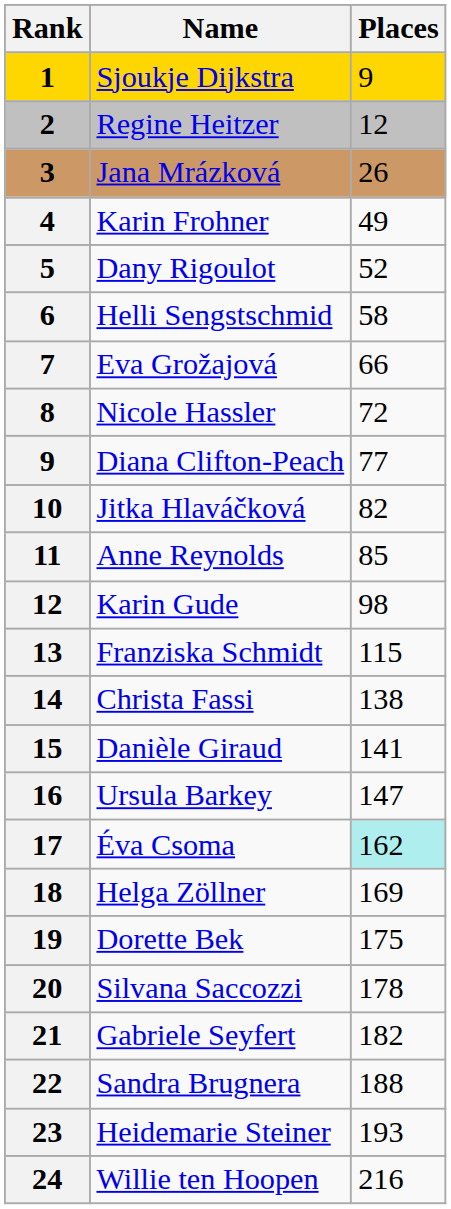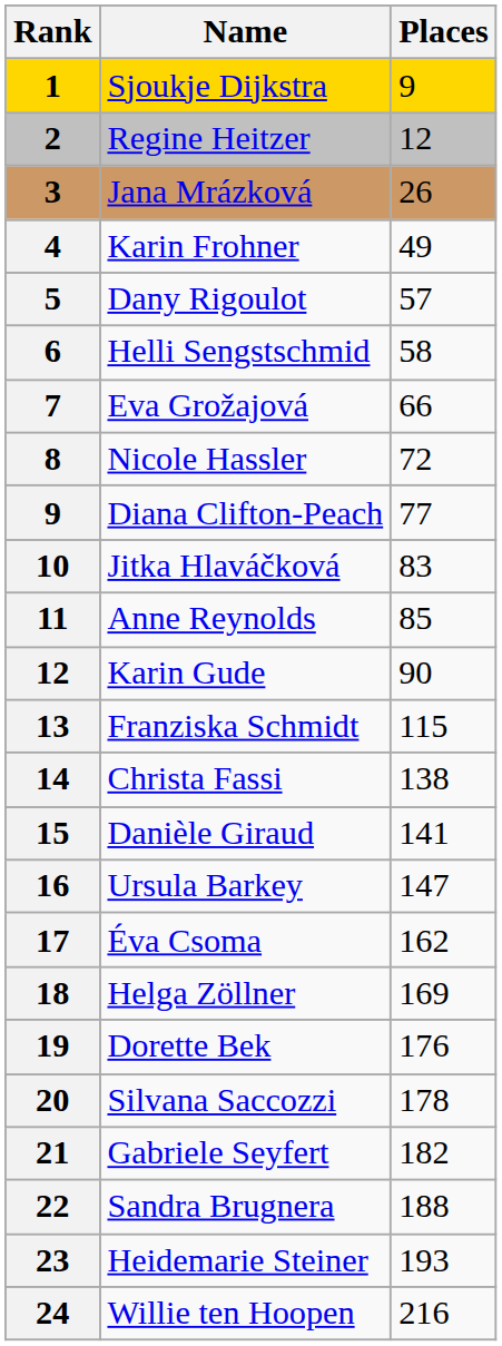Dany Rigoulot | Places: 52 -> 57
Jitka Hlaváčková | Places: 82 -> 83
Karin Gude | Places: 98 -> 90
Éva Csoma | Places: paleturquoise background -> no background
Dorette Bek | Places: 175 -> 176
